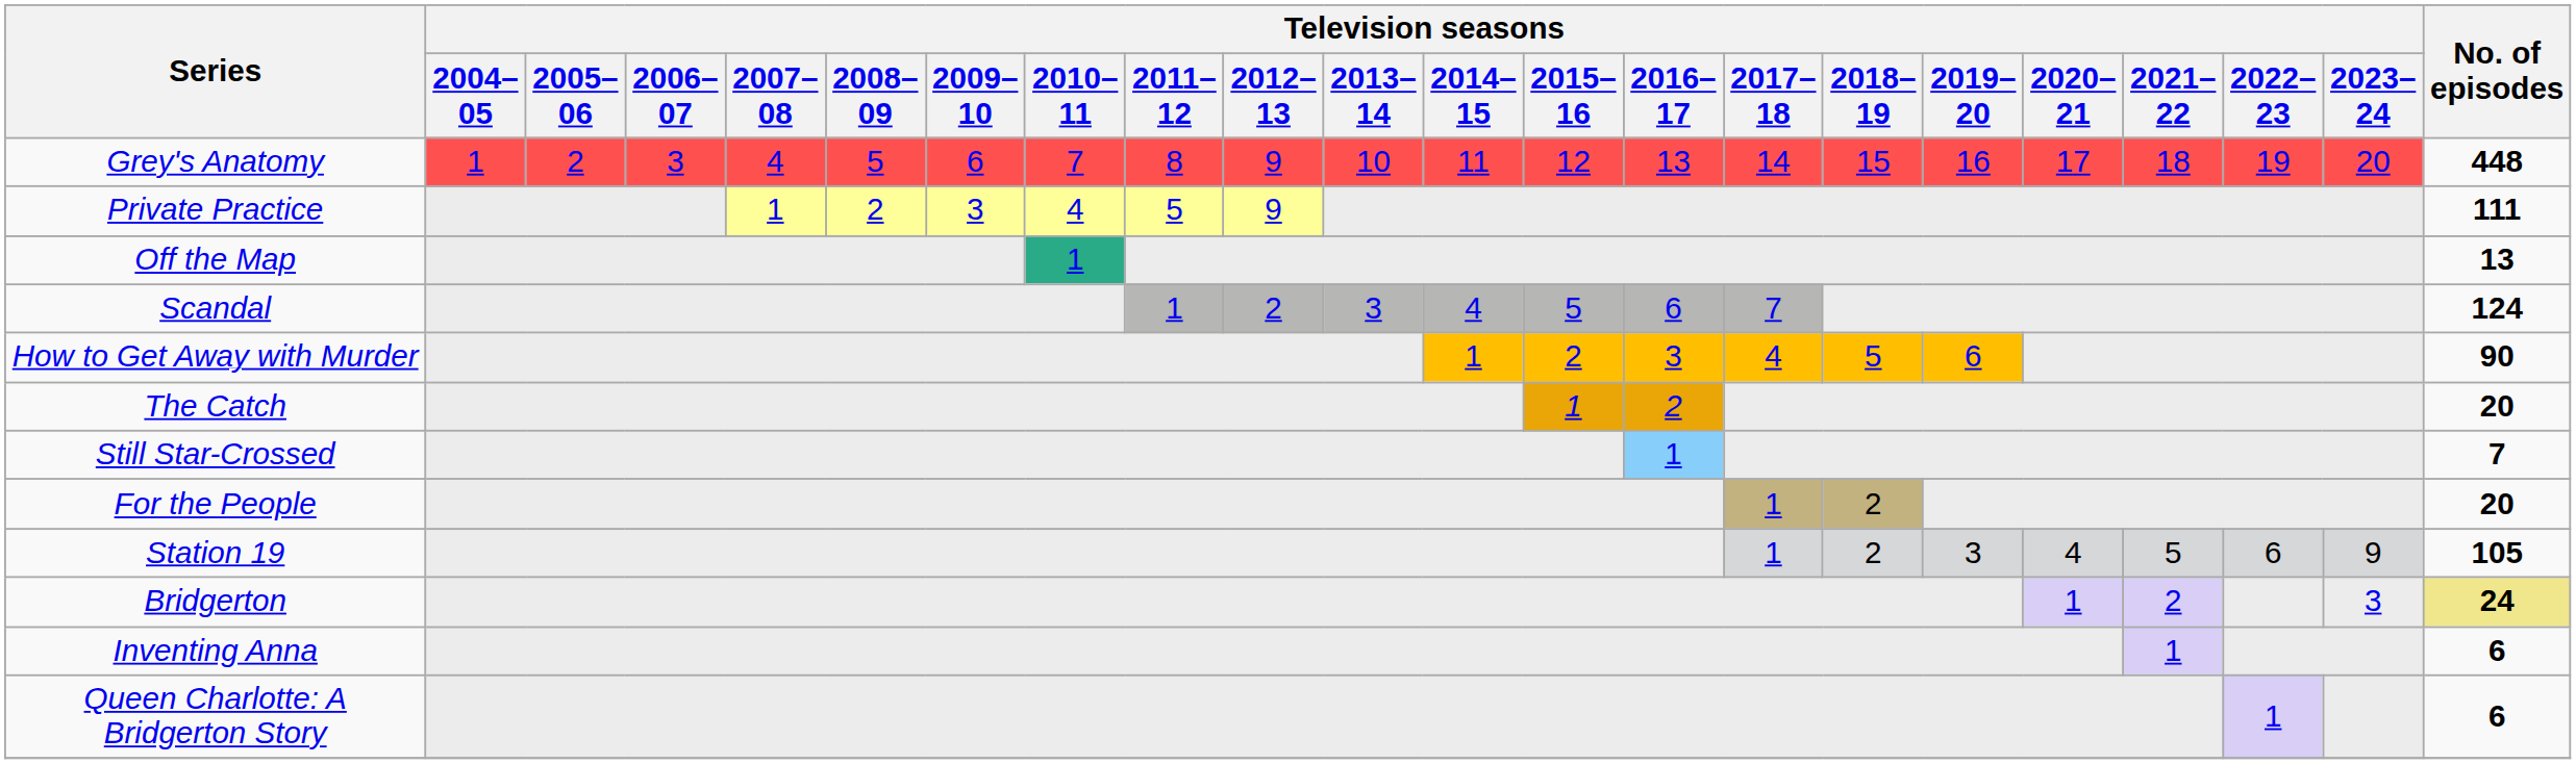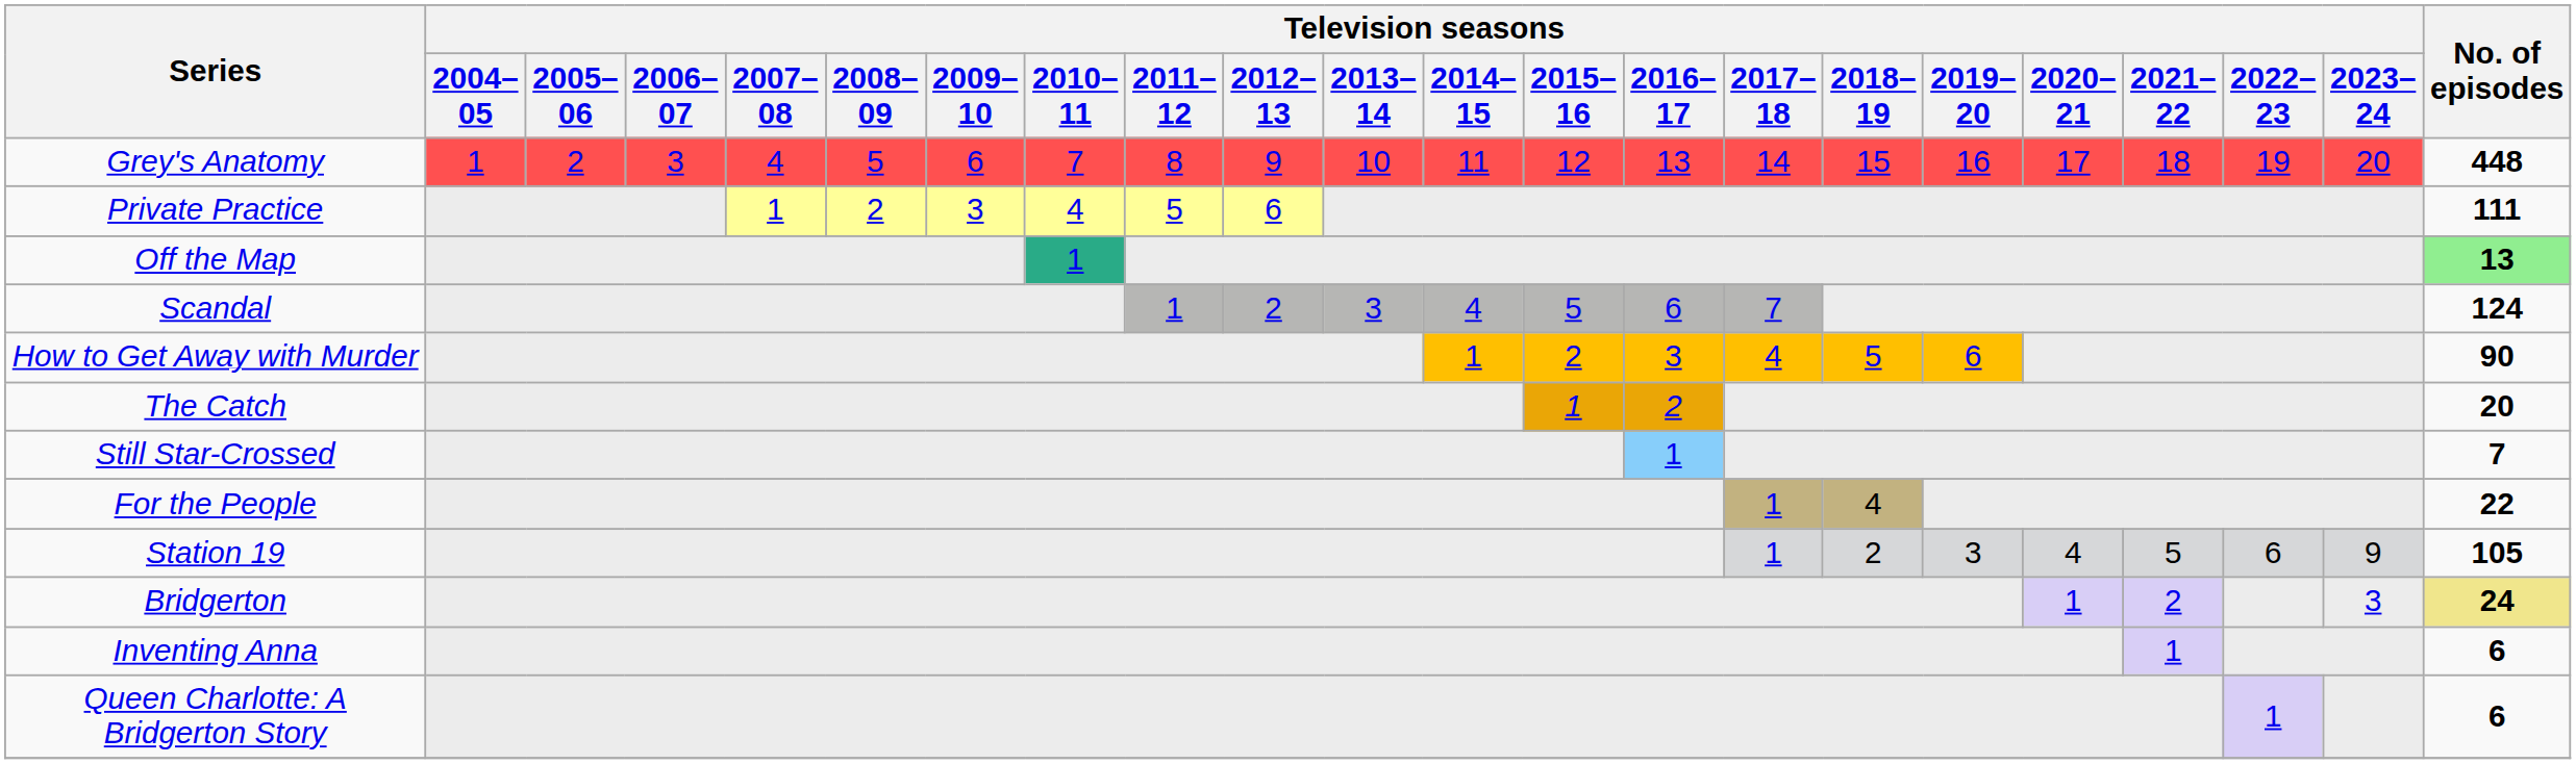Private Practice | Television seasons / 2012–13: 9 -> 6
Off the Map | No. of episodes: no background -> lightgreen background
For the People | Television seasons / 2018–19: 2 -> 4
For the People | No. of episodes: 20 -> 22
